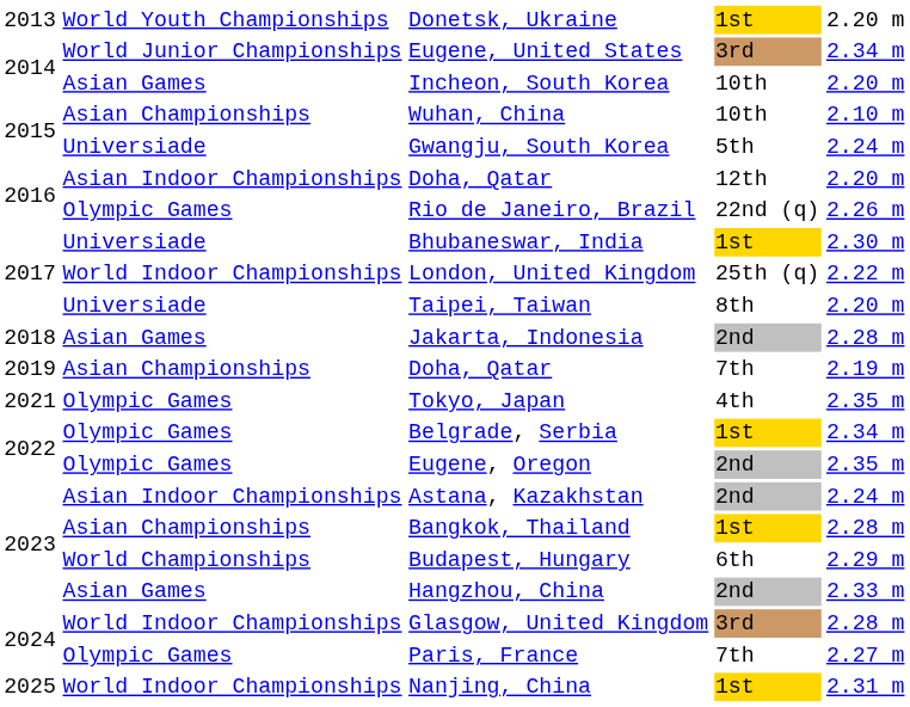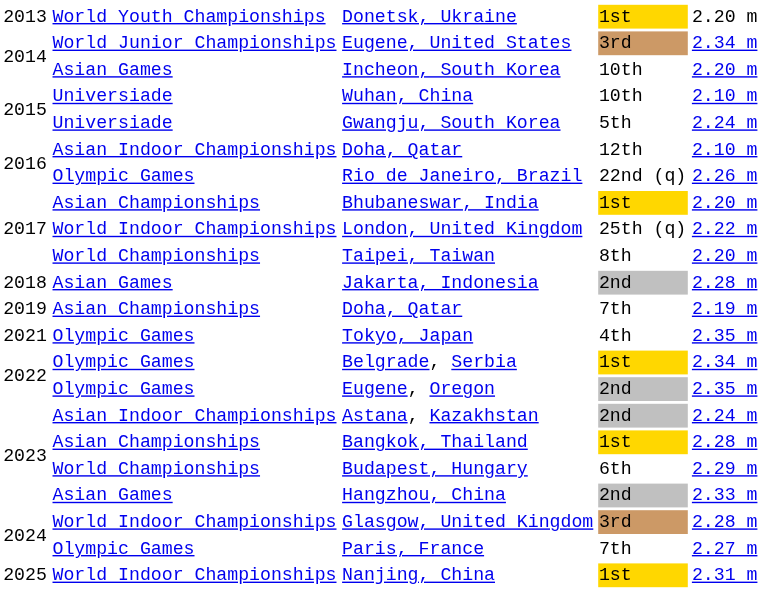Wuhan, China | column 2: Asian Championships -> Universiade
Doha, Qatar / 12th | column 5: 2.20 m -> 2.10 m
Bhubaneswar, India | column 2: Universiade -> Asian Championships
Bhubaneswar, India | column 5: 2.30 m -> 2.20 m
Taipei, Taiwan | column 2: Universiade -> World Championships
